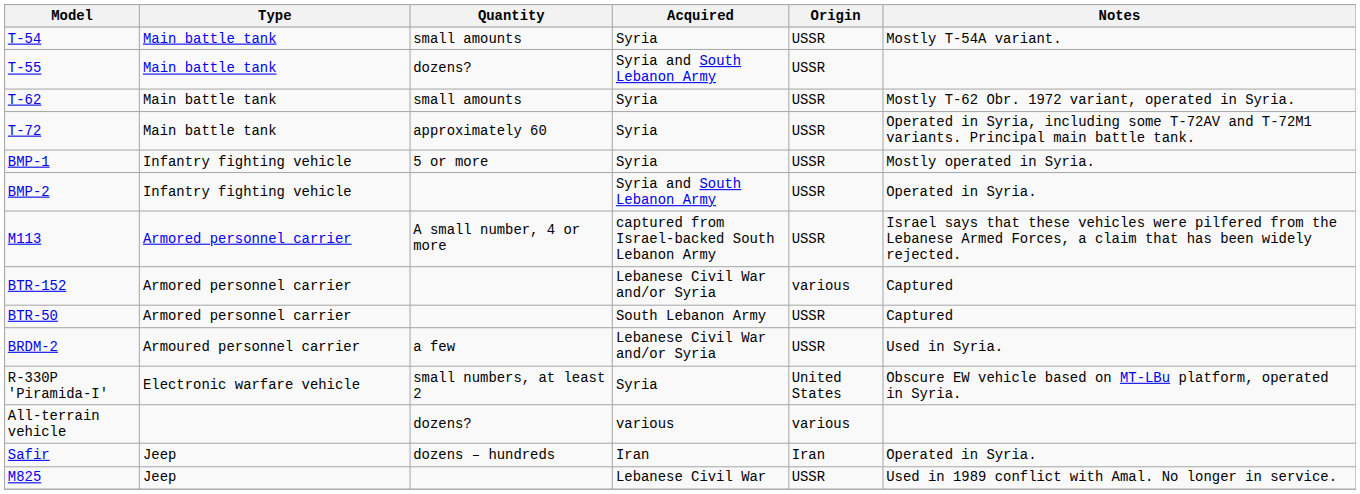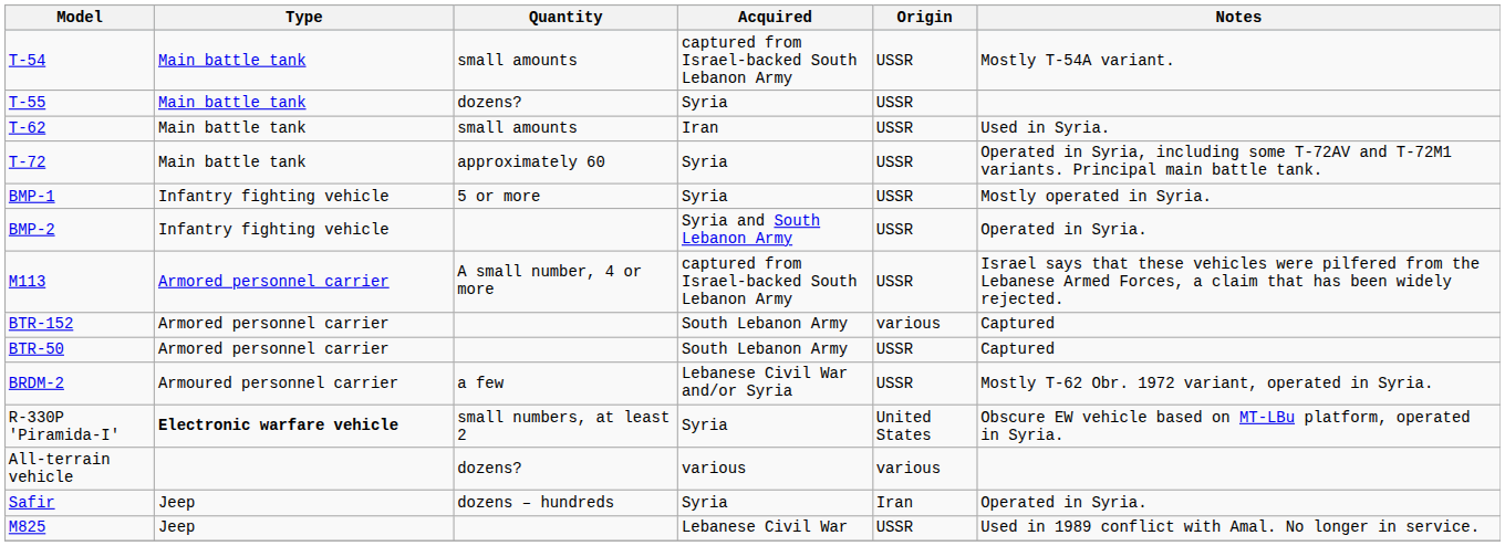T-54 | Acquired: Syria -> captured from Israel-backed South Lebanon Army
T-55 | Acquired: Syria and South Lebanon Army -> Syria
T-62 | Acquired: Syria -> Iran
T-62 | Notes: Mostly T-62 Obr. 1972 variant, operated in Syria. -> Used in Syria.
BTR-152 | Acquired: Lebanese Civil War and/or Syria -> South Lebanon Army
BRDM-2 | Notes: Used in Syria. -> Mostly T-62 Obr. 1972 variant, operated in Syria.
R-330P 'Piramida-I' | Type: normal -> bold
Safir | Acquired: Iran -> Syria
